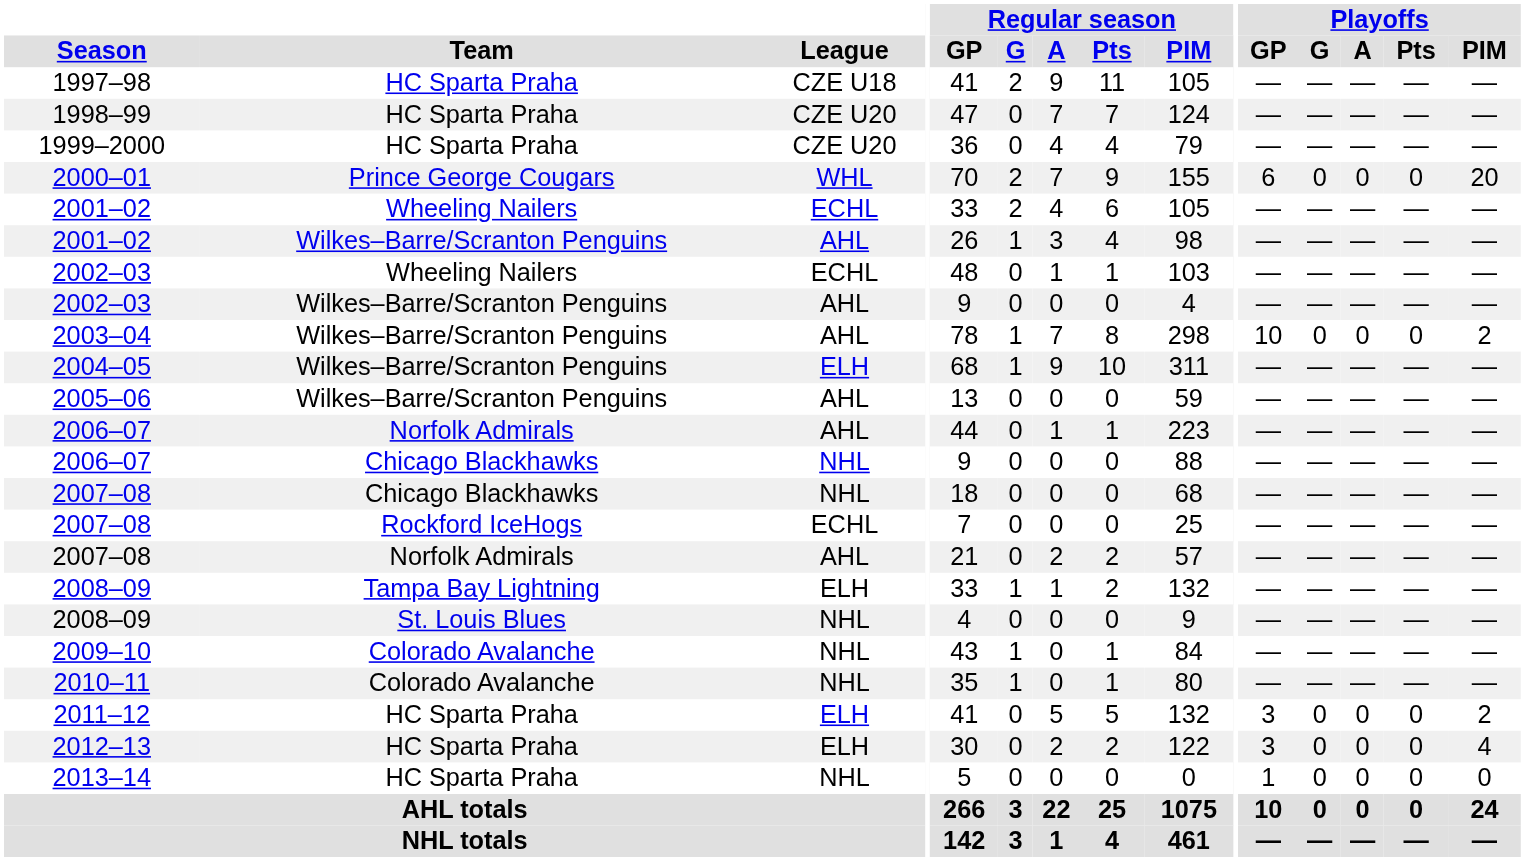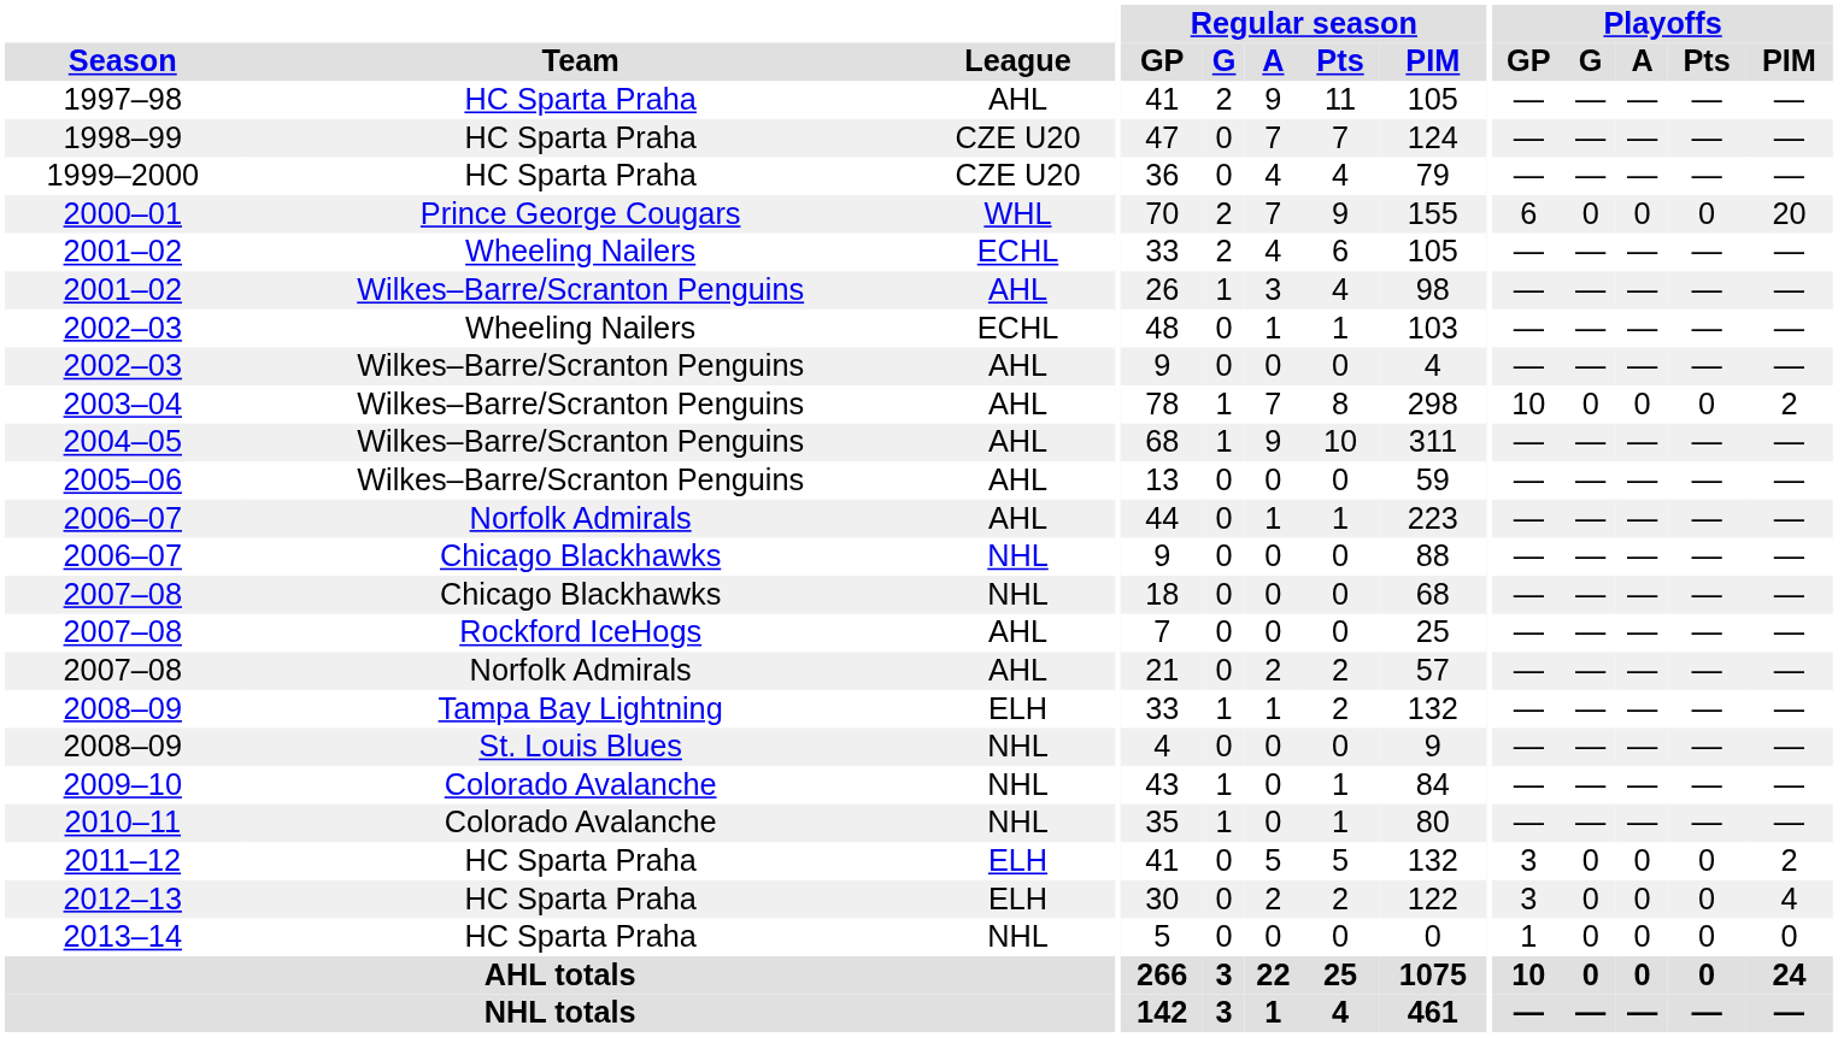1997–98 | League: CZE U18 -> AHL
2004–05 | League: ELH -> AHL
2007–08 / Rockford IceHogs | League: ECHL -> AHL
